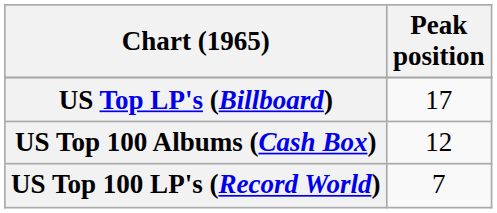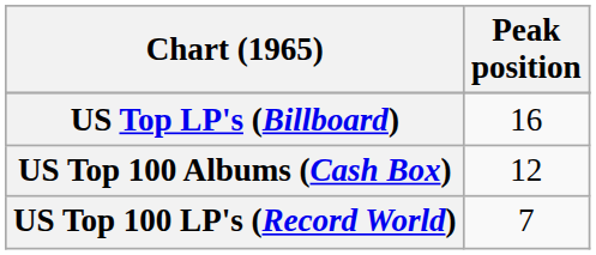US Top LP's (Billboard) | Peak position: 17 -> 16
